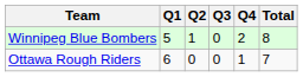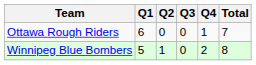rows swapped: Winnipeg Blue Bombers <-> Ottawa Rough Riders
